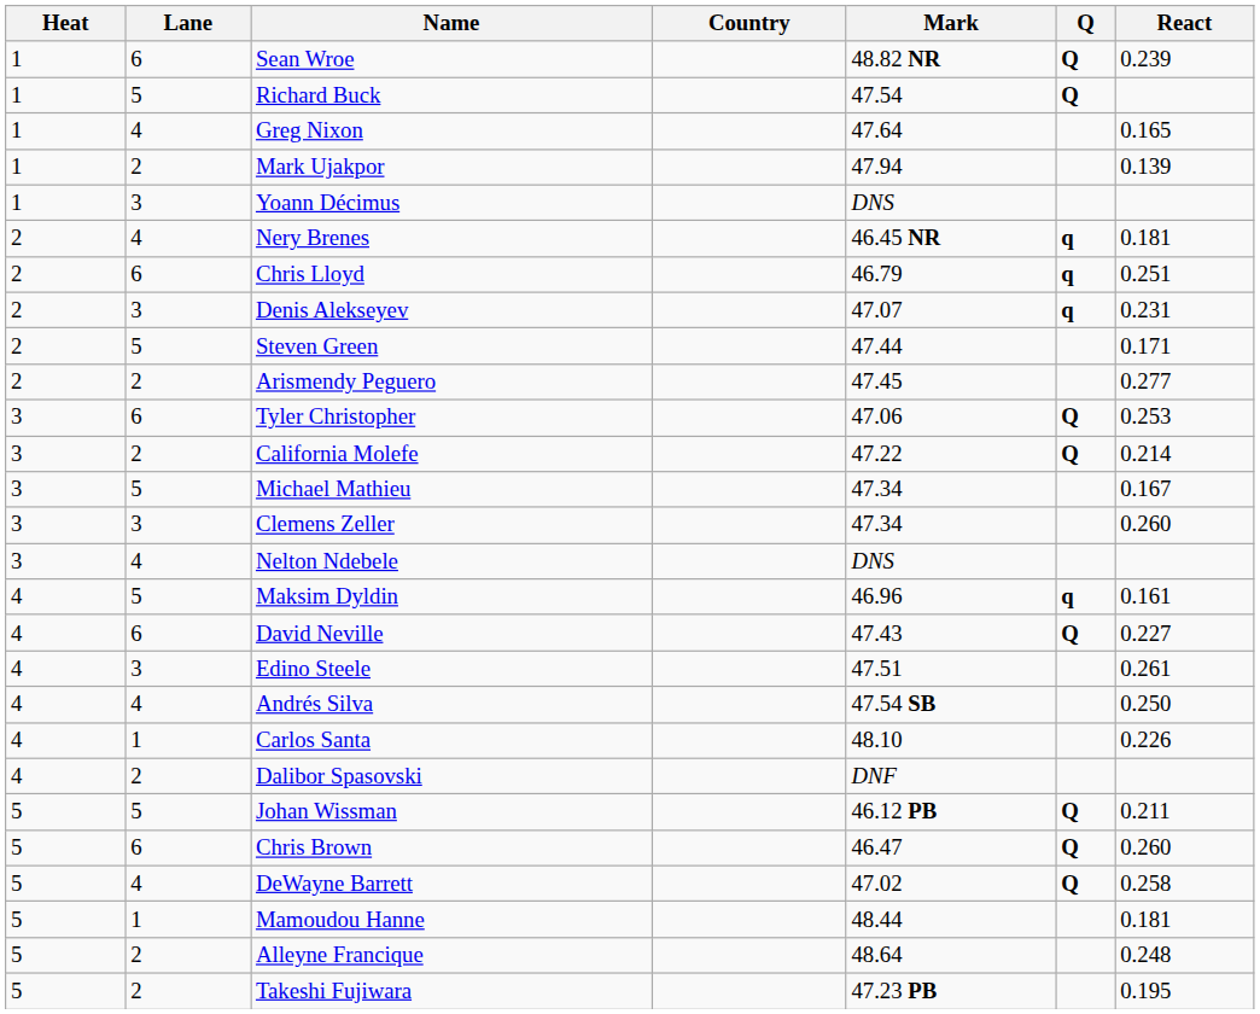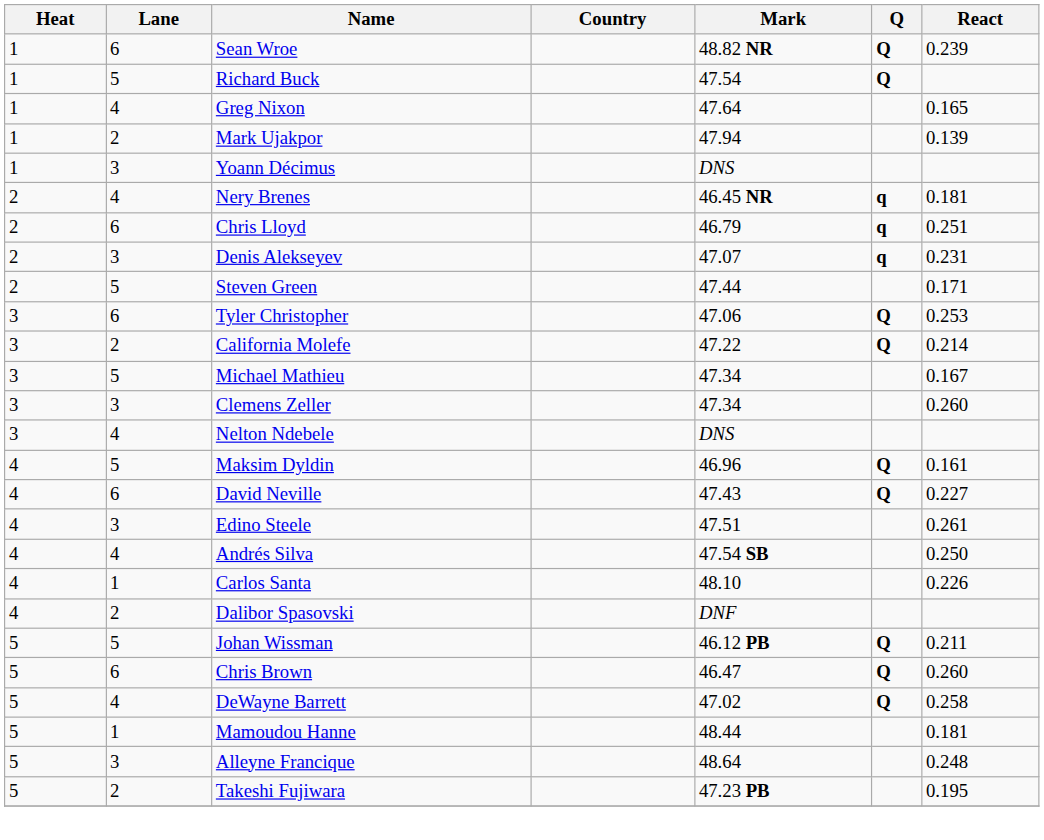- row: 2 | 2 | Arismendy Peguero | 47.45 | 0.277
Maksim Dyldin | Q: q -> Q
Alleyne Francique | Lane: 2 -> 3
